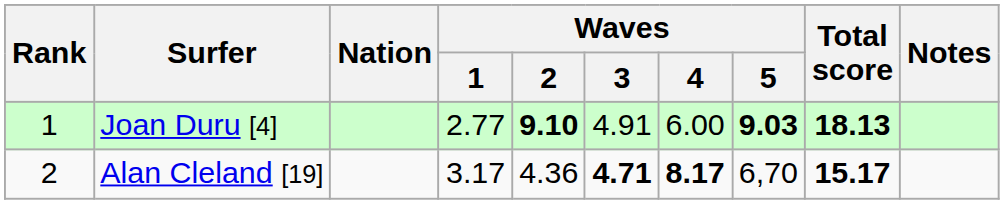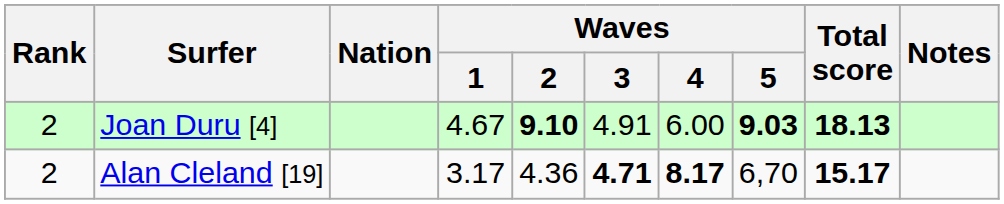Joan Duru [4] | Rank: 1 -> 2
Joan Duru [4] | Waves / 1: 2.77 -> 4.67
